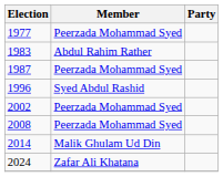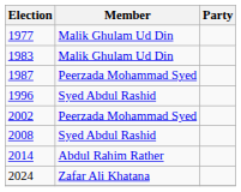1977 | Member: Peerzada Mohammad Syed -> Malik Ghulam Ud Din
1983 | Member: Abdul Rahim Rather -> Malik Ghulam Ud Din
2008 | Member: Peerzada Mohammad Syed -> Syed Abdul Rashid
2014 | Member: Malik Ghulam Ud Din -> Abdul Rahim Rather
